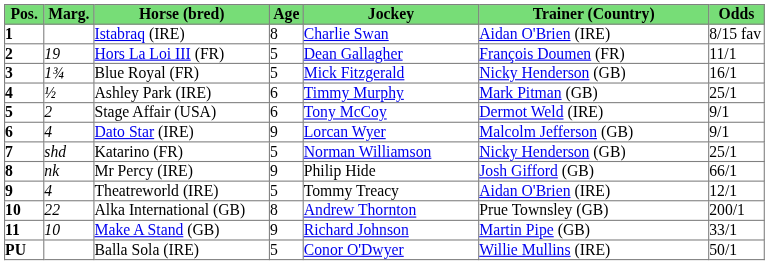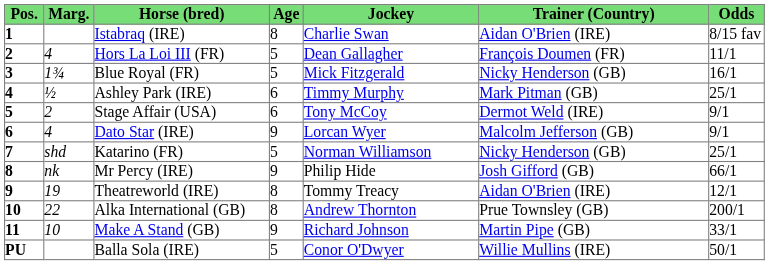Hors La Loi III (FR) | Marg.: 19 -> 4
Theatreworld (IRE) | Marg.: 4 -> 19
Theatreworld (IRE) | Age: 5 -> 8
